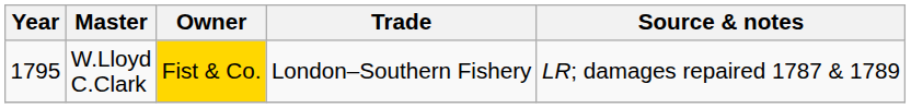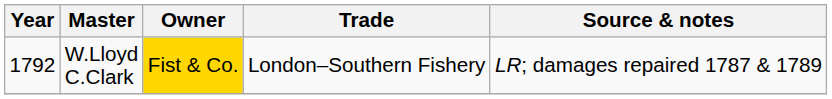W.Lloyd C.Clark | Year: 1795 -> 1792
